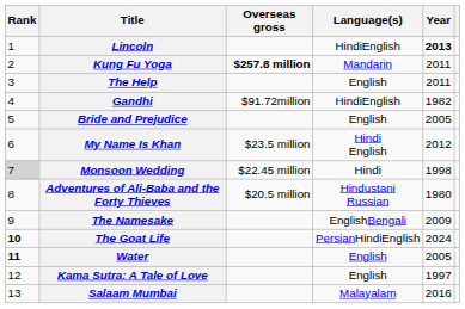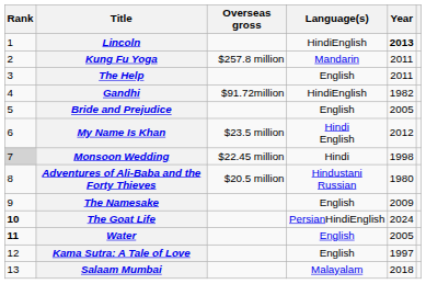Kung Fu Yoga | Overseas gross: bold -> normal
The Namesake | Language(s): EnglishBengali -> English
Salaam Mumbai | Year: 2016 -> 2018
